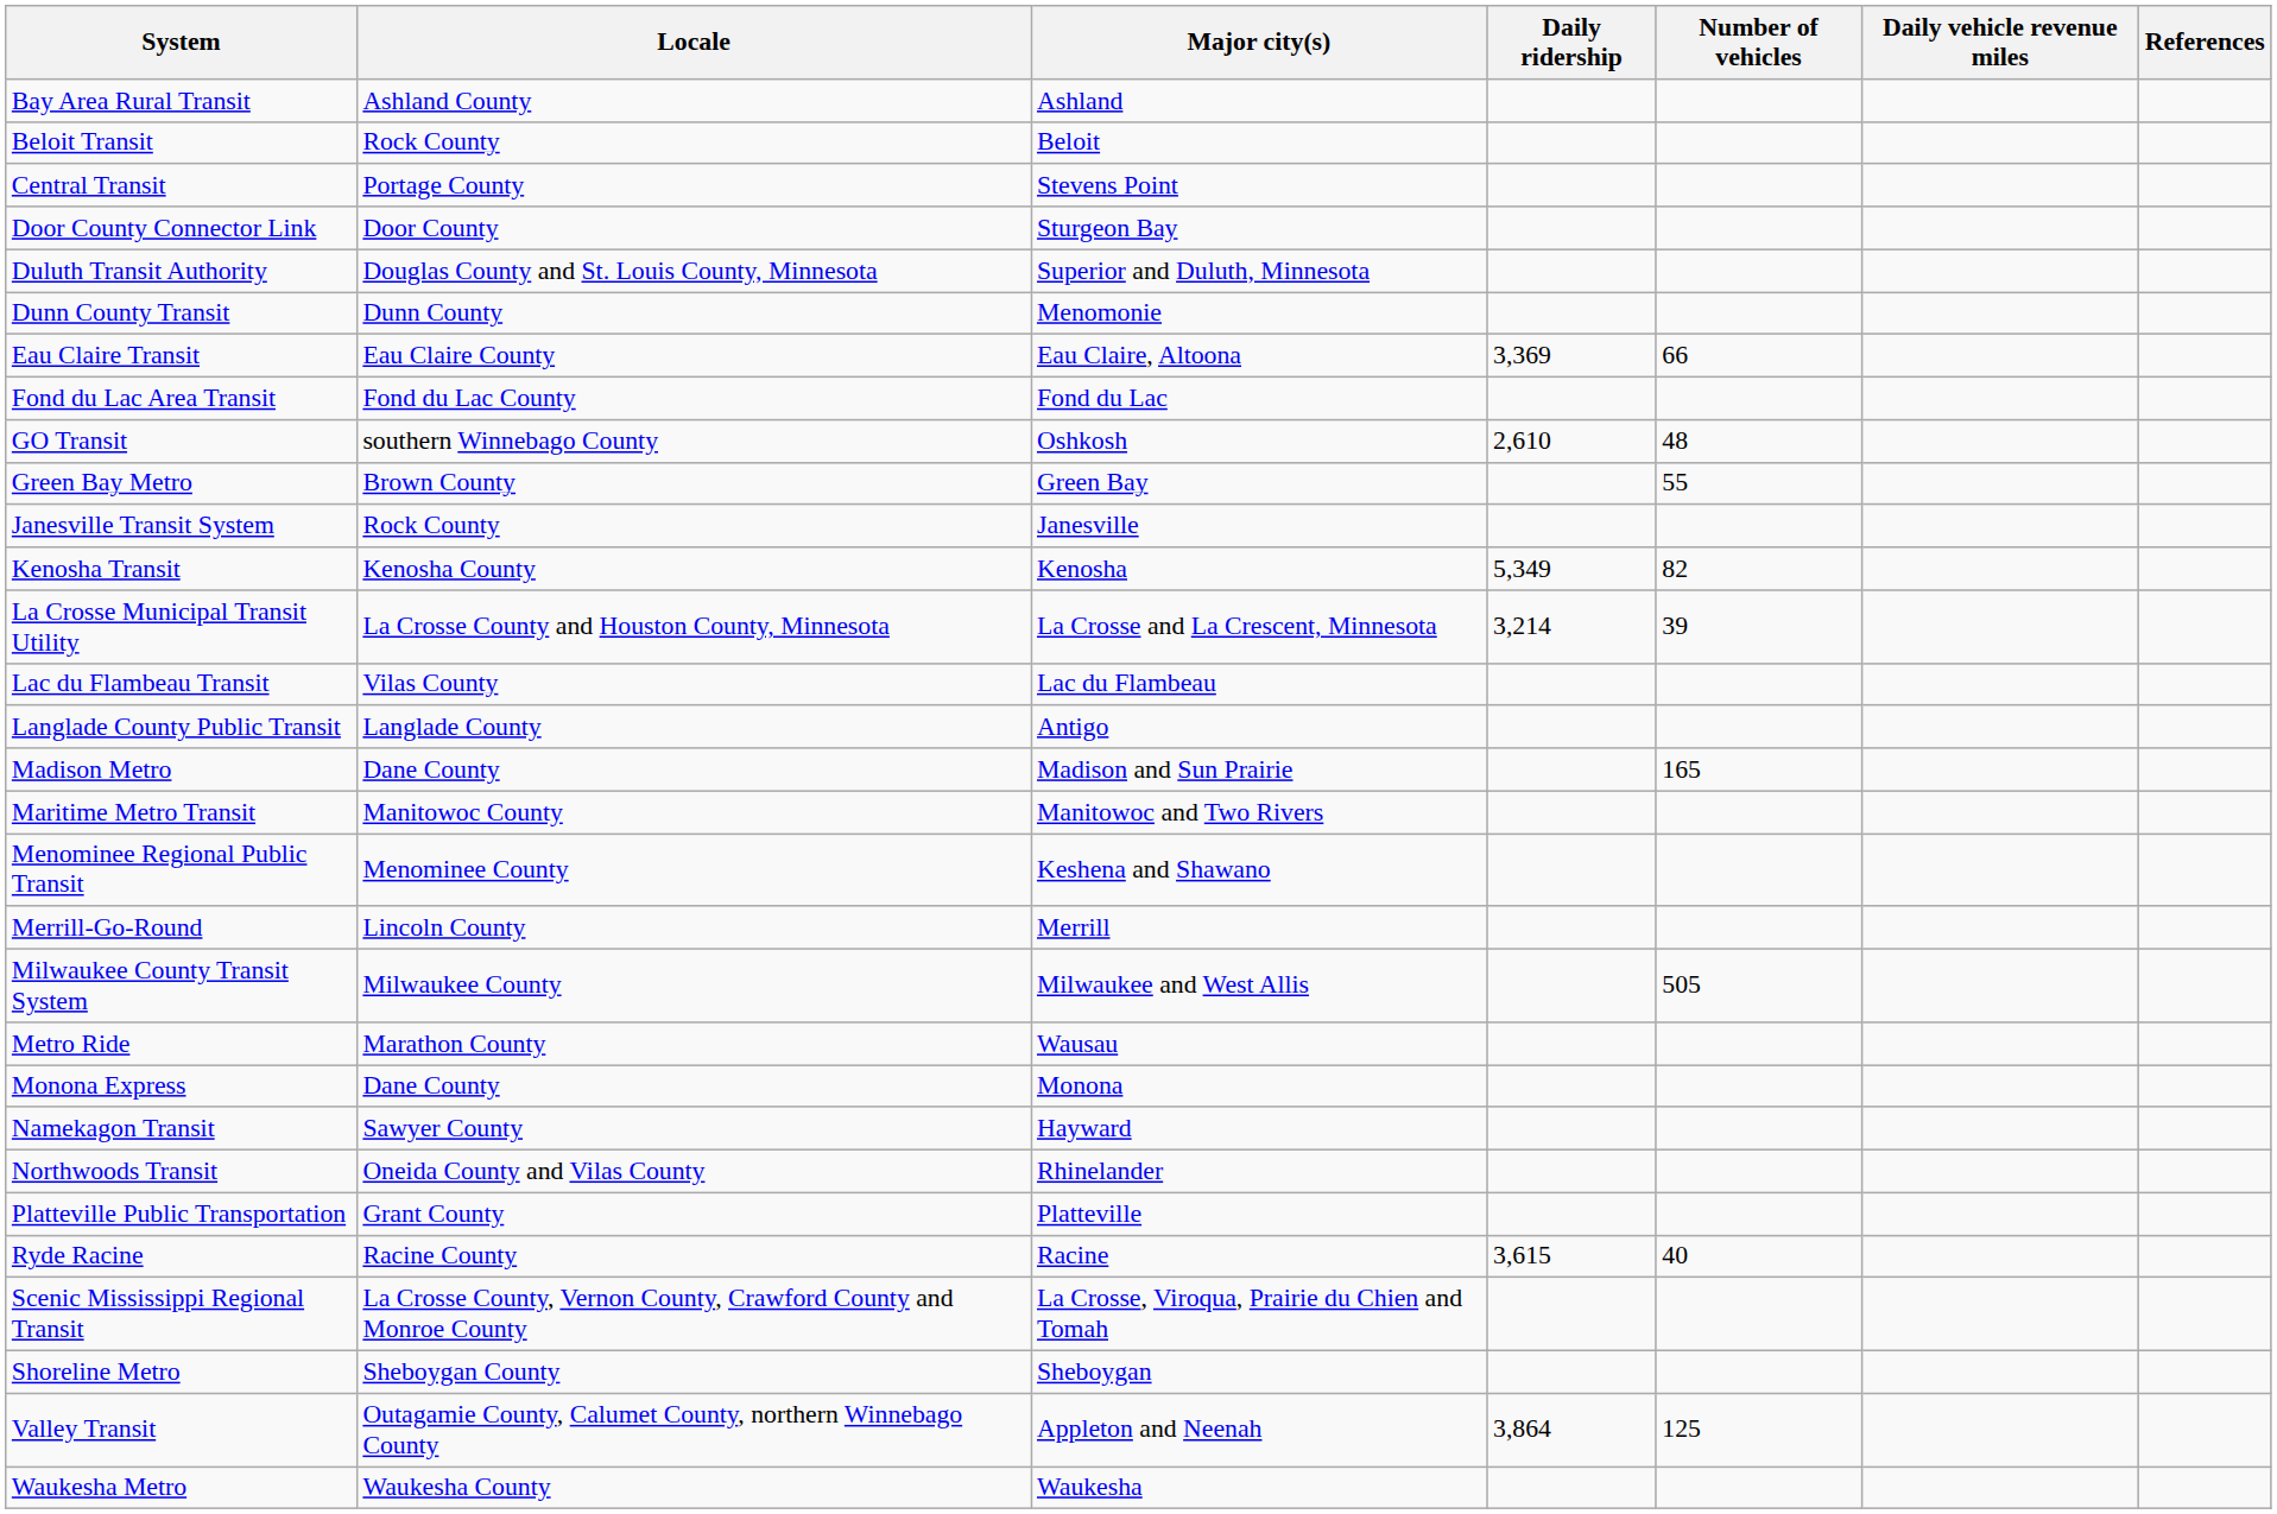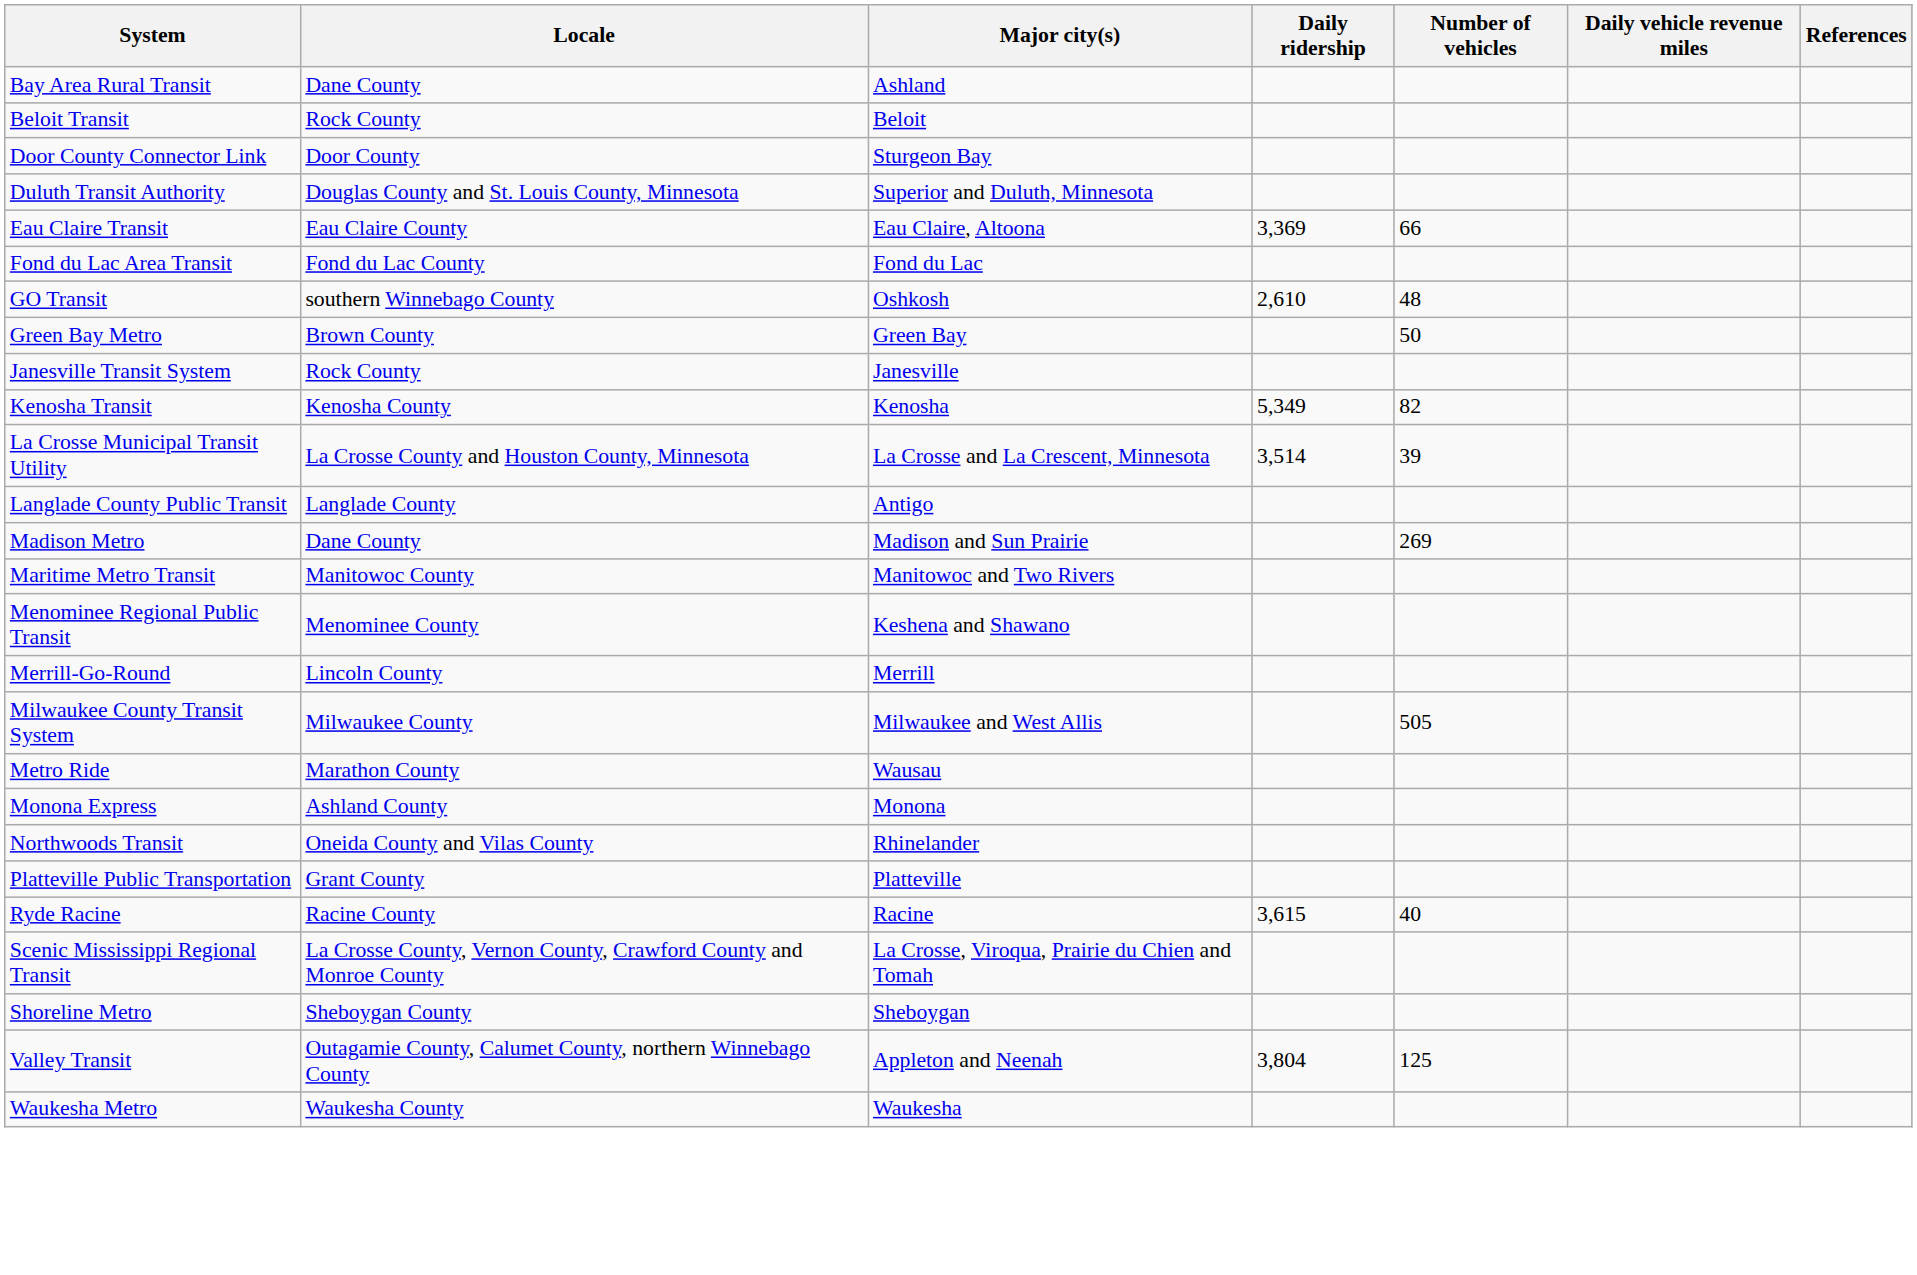Bay Area Rural Transit | Locale: Ashland County -> Dane County
- row: Central Transit | Portage County | Stevens Point
- row: Dunn County Transit | Dunn County | Menomonie
Green Bay Metro | Number of vehicles: 55 -> 50
La Crosse Municipal Transit Utility | Daily ridership: 3,214 -> 3,514
- row: Lac du Flambeau Transit | Vilas County | Lac du Flambeau
Madison Metro | Number of vehicles: 165 -> 269
Monona Express | Locale: Dane County -> Ashland County
- row: Namekagon Transit | Sawyer County | Hayward
Valley Transit | Daily ridership: 3,864 -> 3,804
